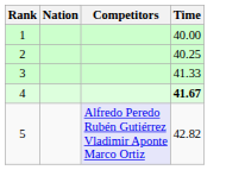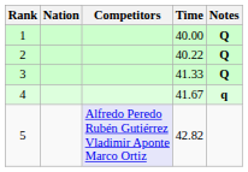+ column: Notes | Q | Q | Q | q
2 | Time: 40.25 -> 40.22
4 | Time: bold -> normal
